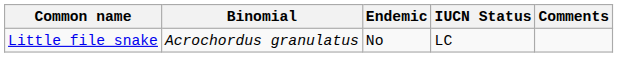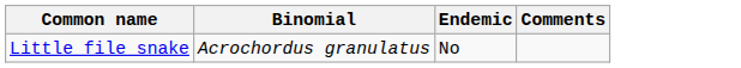- column: IUCN Status | LC
